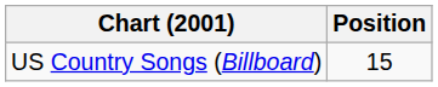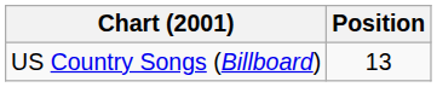US Country Songs (Billboard) | Position: 15 -> 13
